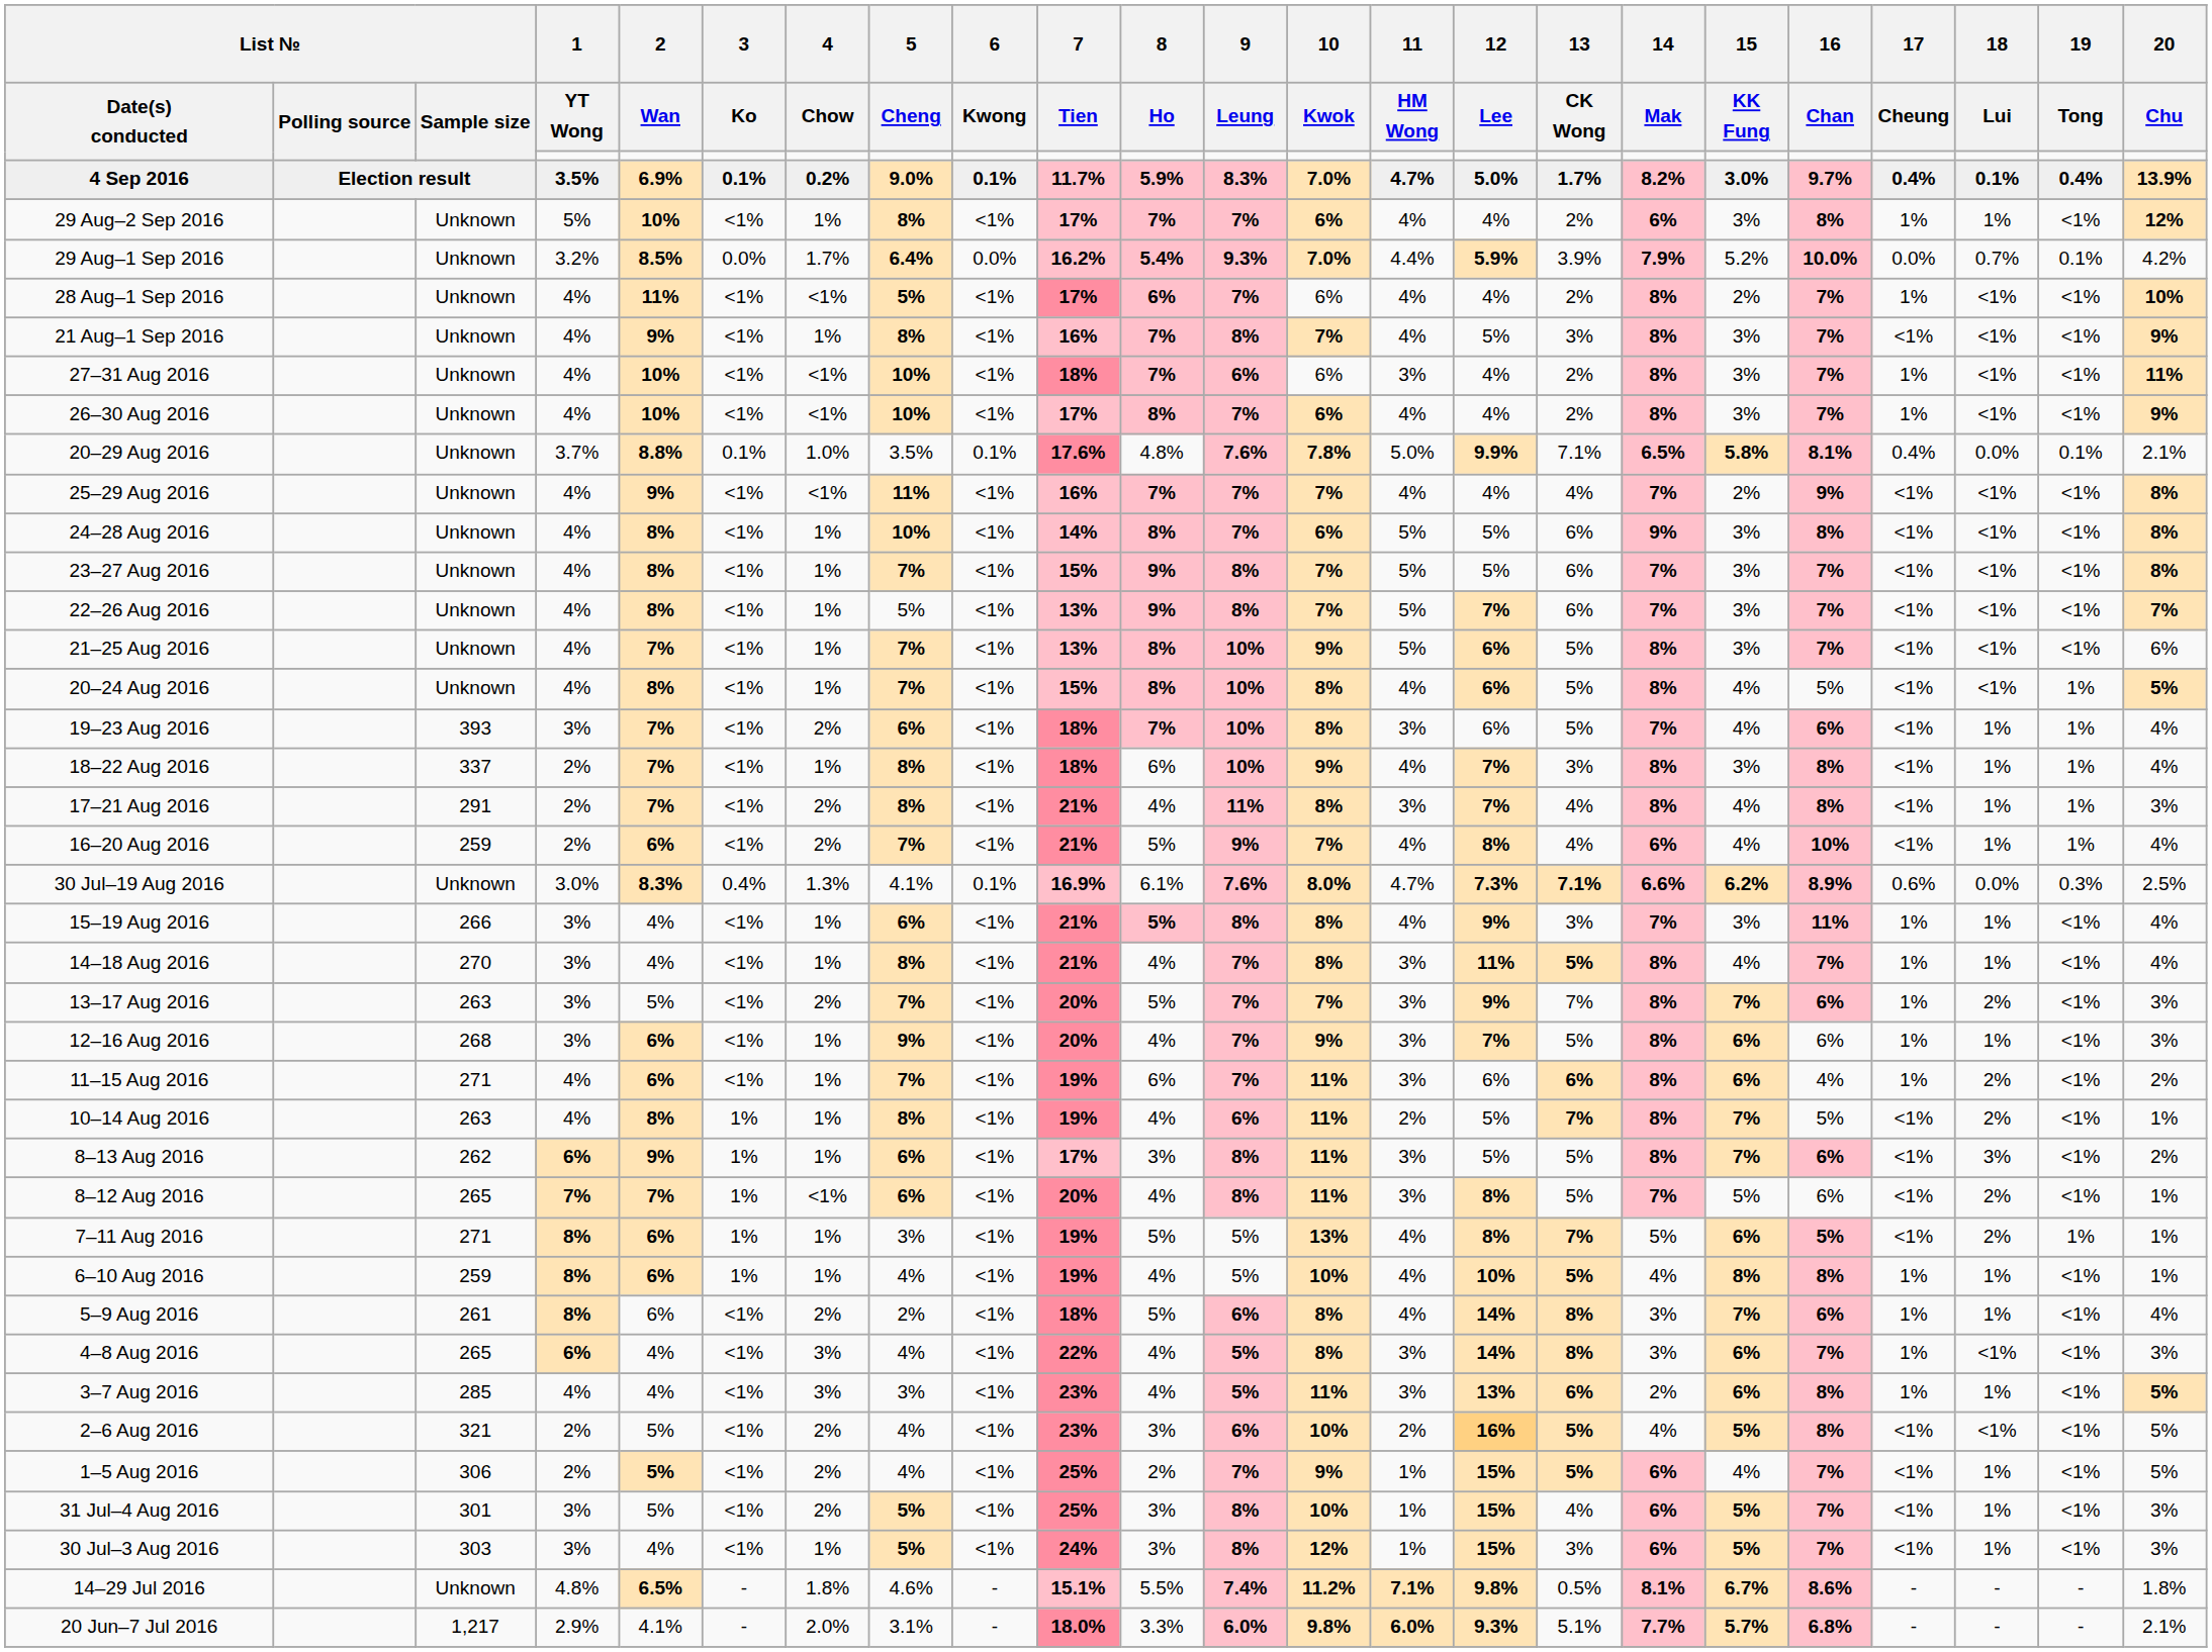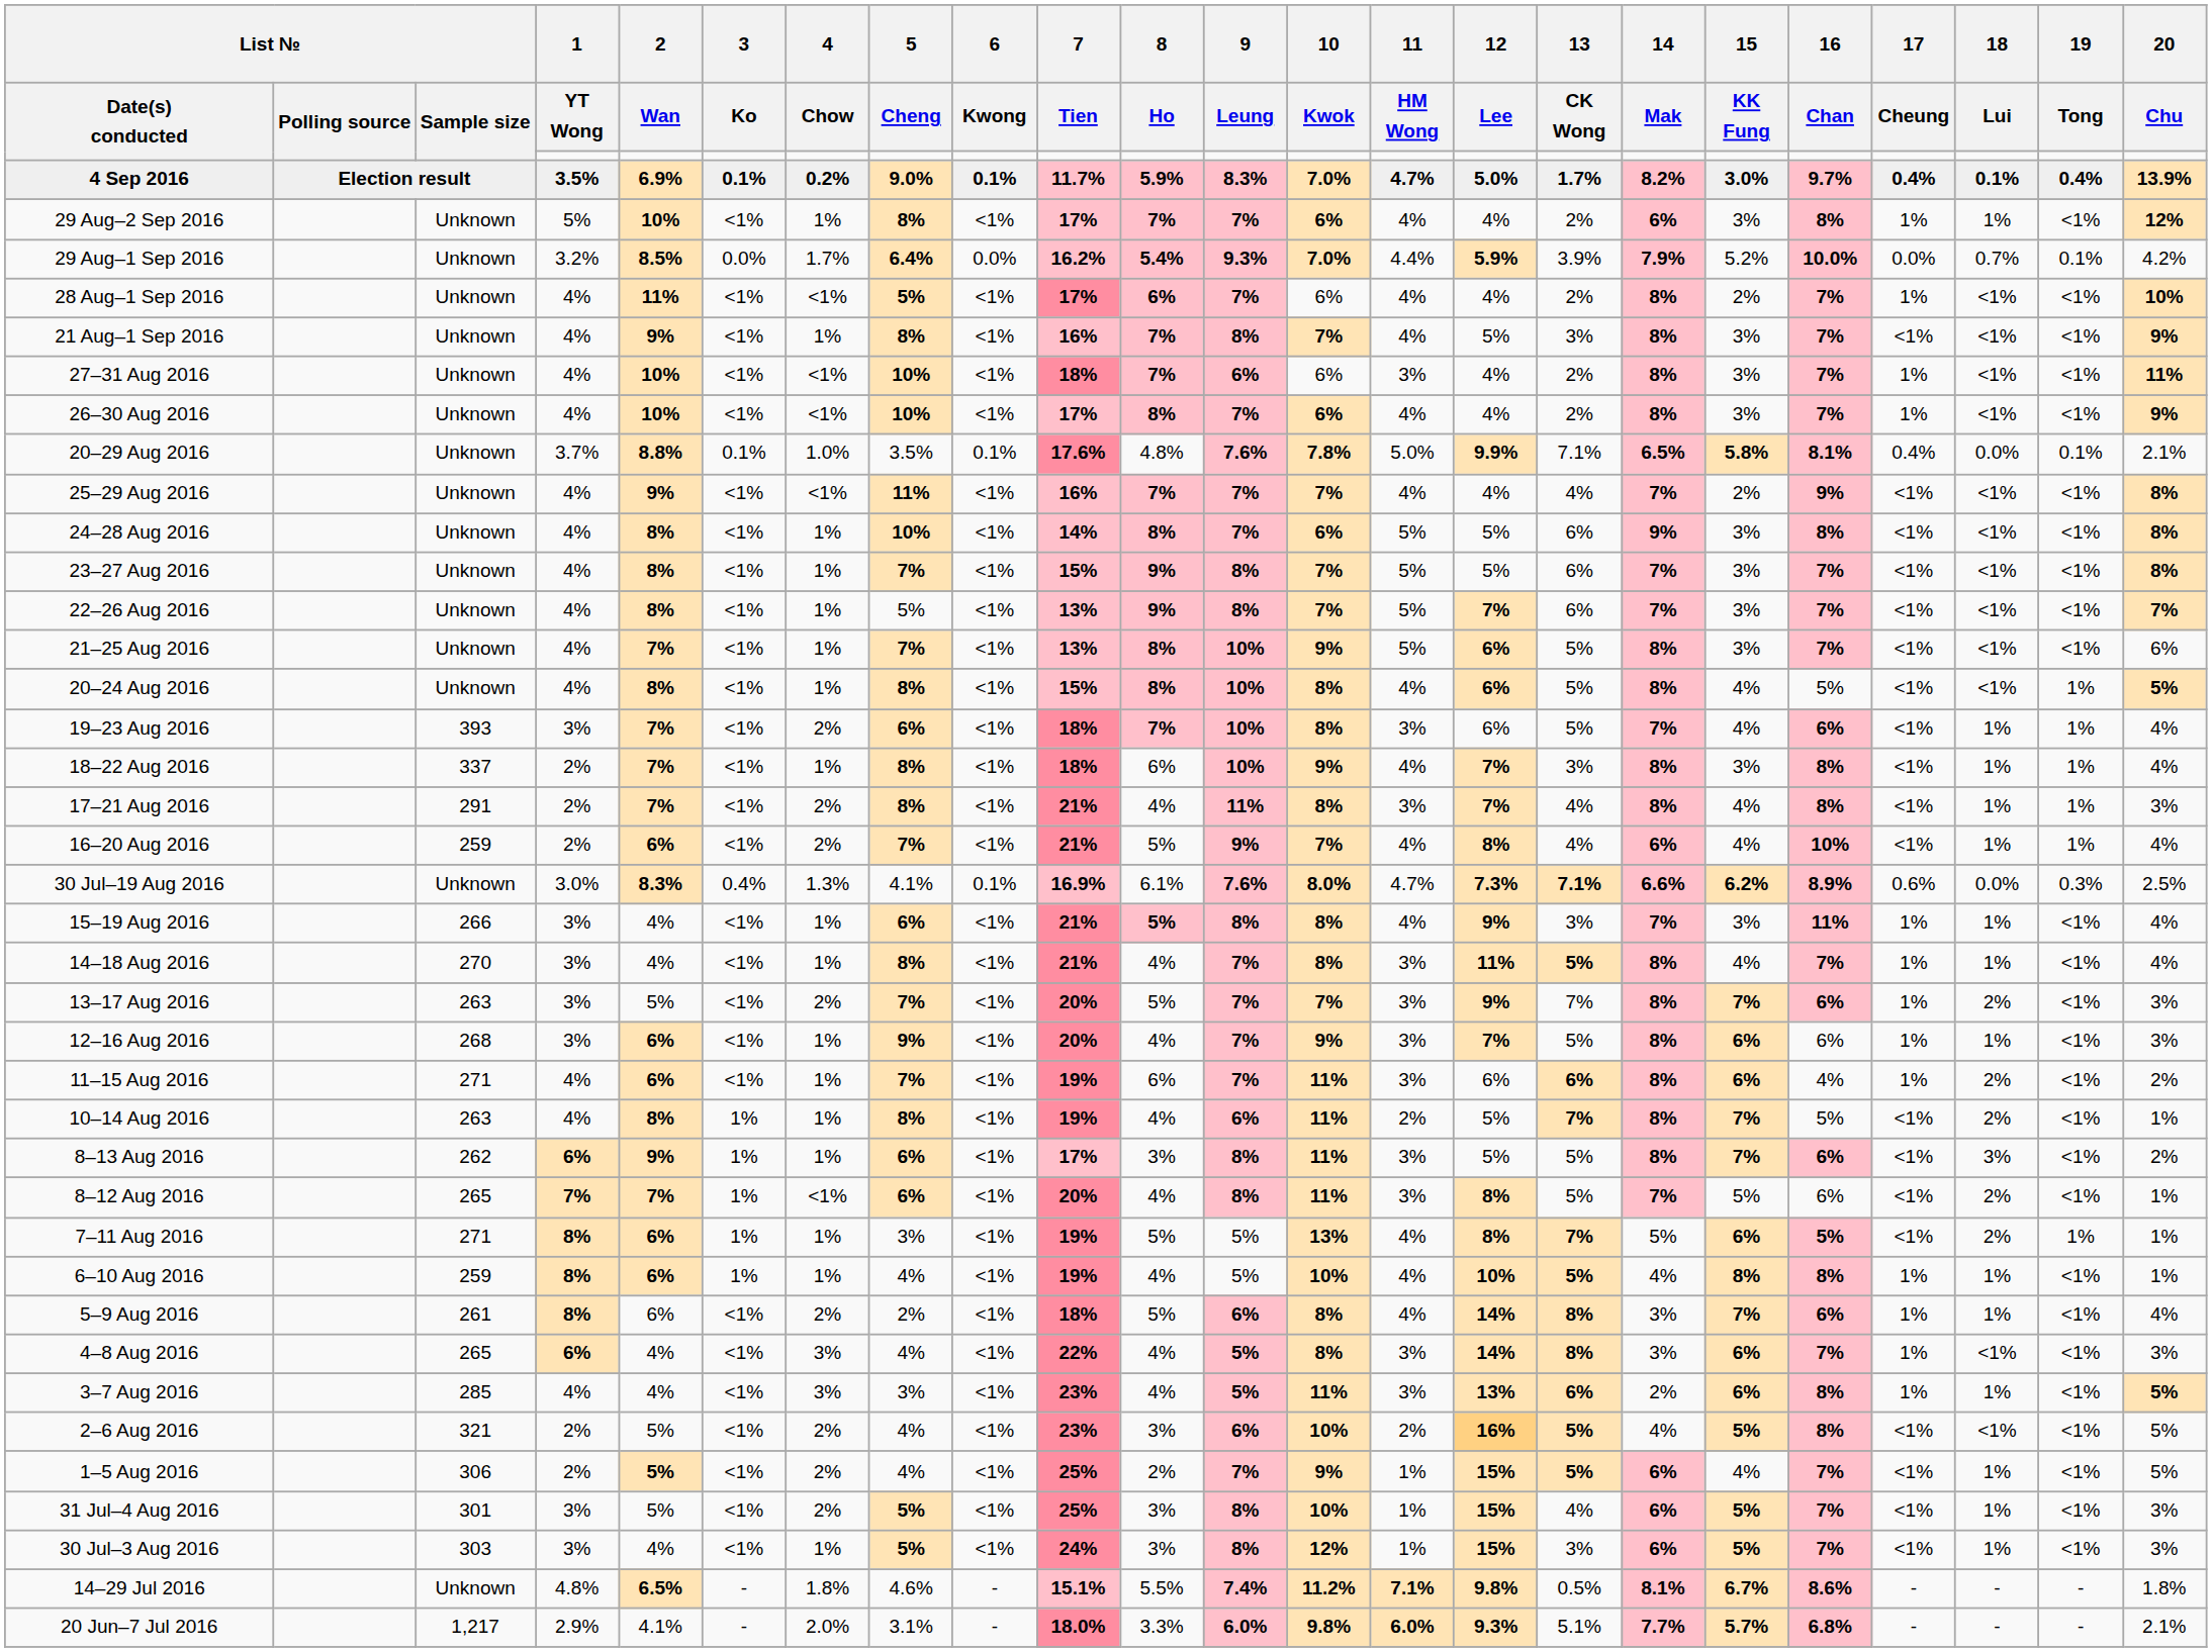20–24 Aug 2016 | 5 / Cheng: 7% -> 8%
